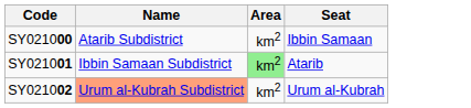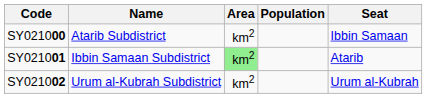+ column: Population
SY021002 | Name: lightsalmon background -> no background
